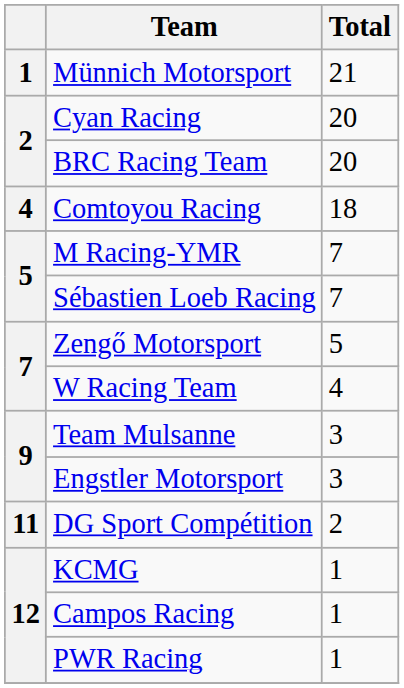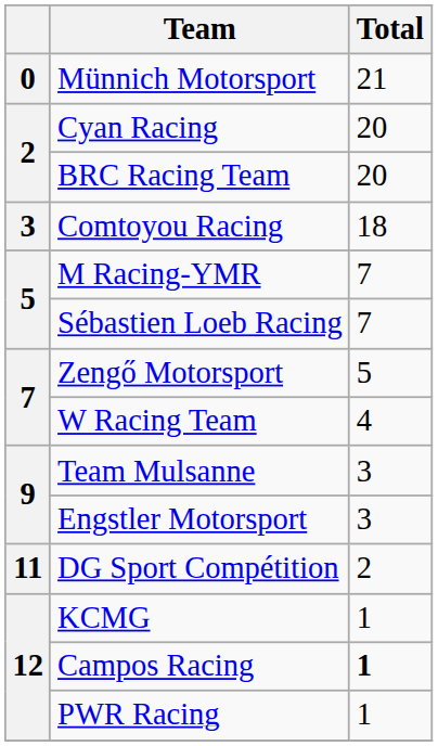Münnich Motorsport | column 1: 1 -> 0
Comtoyou Racing | column 1: 4 -> 3
Campos Racing | Total: normal -> bold
